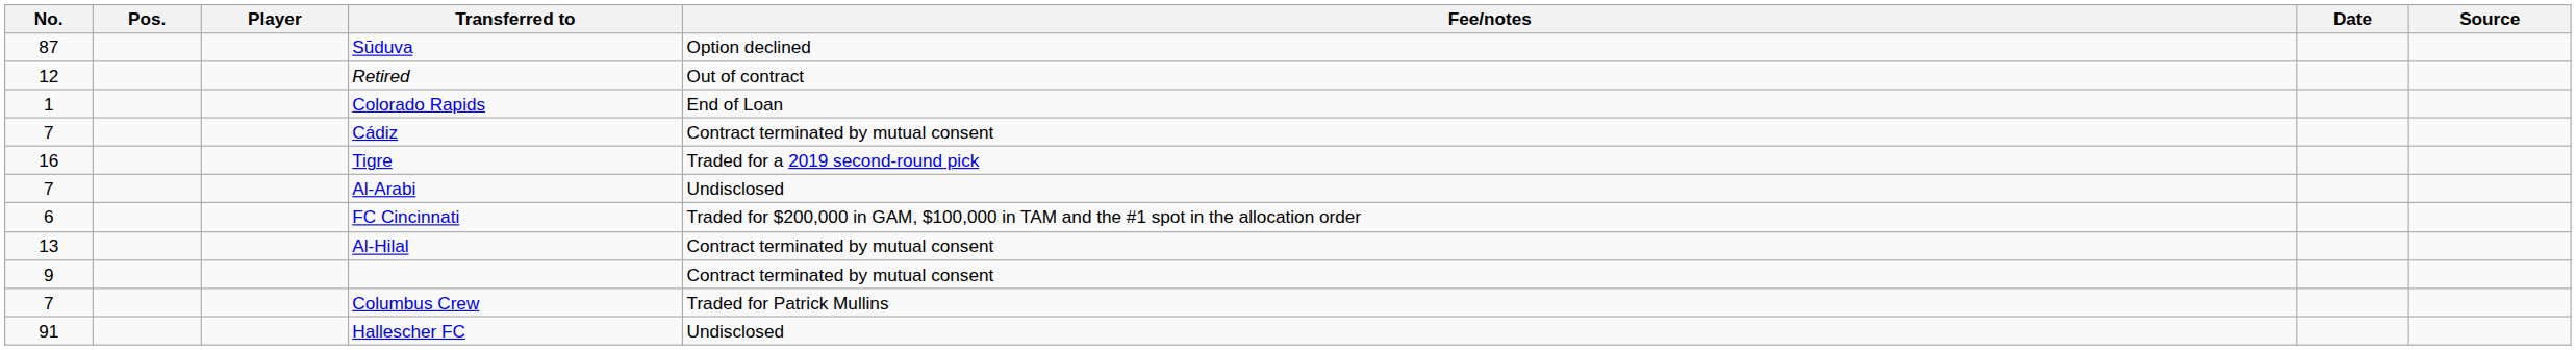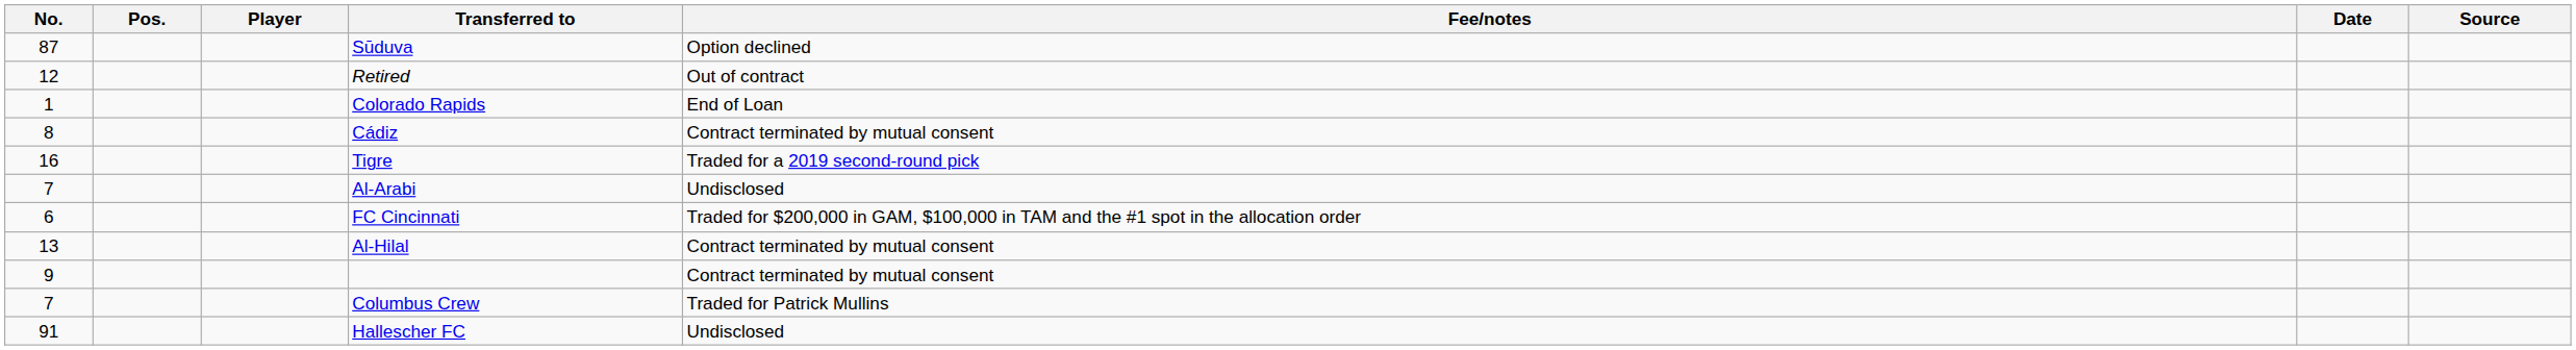Cádiz | No.: 7 -> 8
